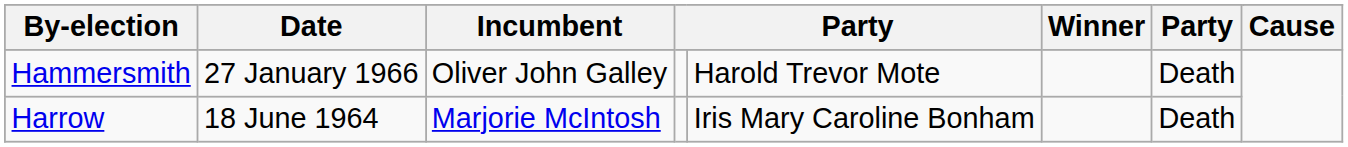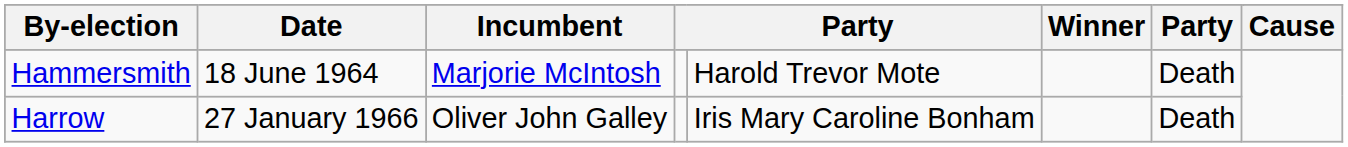Hammersmith | Date: 27 January 1966 -> 18 June 1964
Hammersmith | Incumbent: Oliver John Galley -> Marjorie McIntosh
Harrow | Date: 18 June 1964 -> 27 January 1966
Harrow | Incumbent: Marjorie McIntosh -> Oliver John Galley
